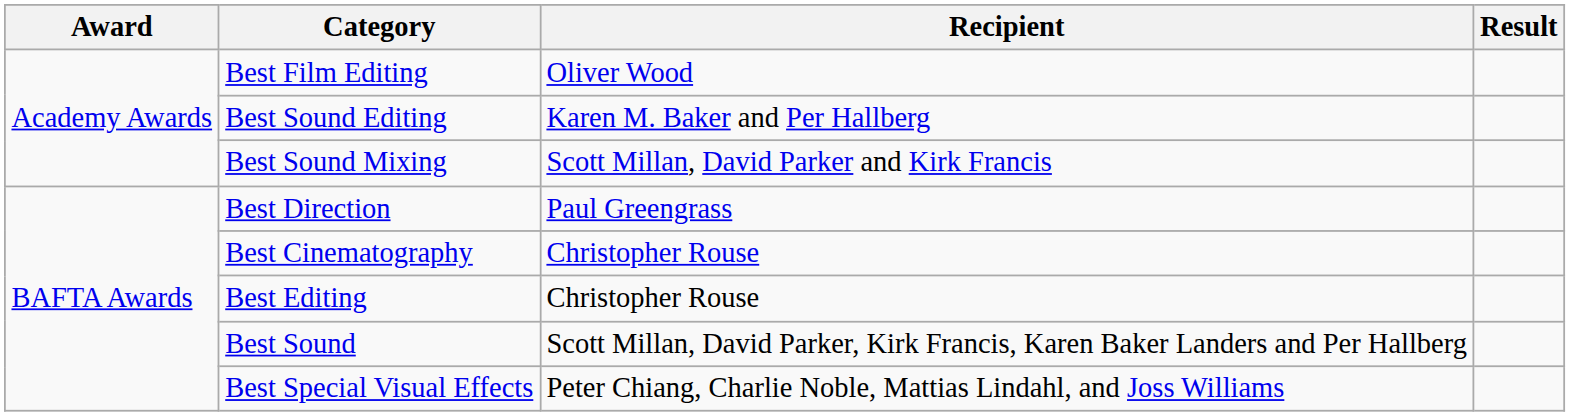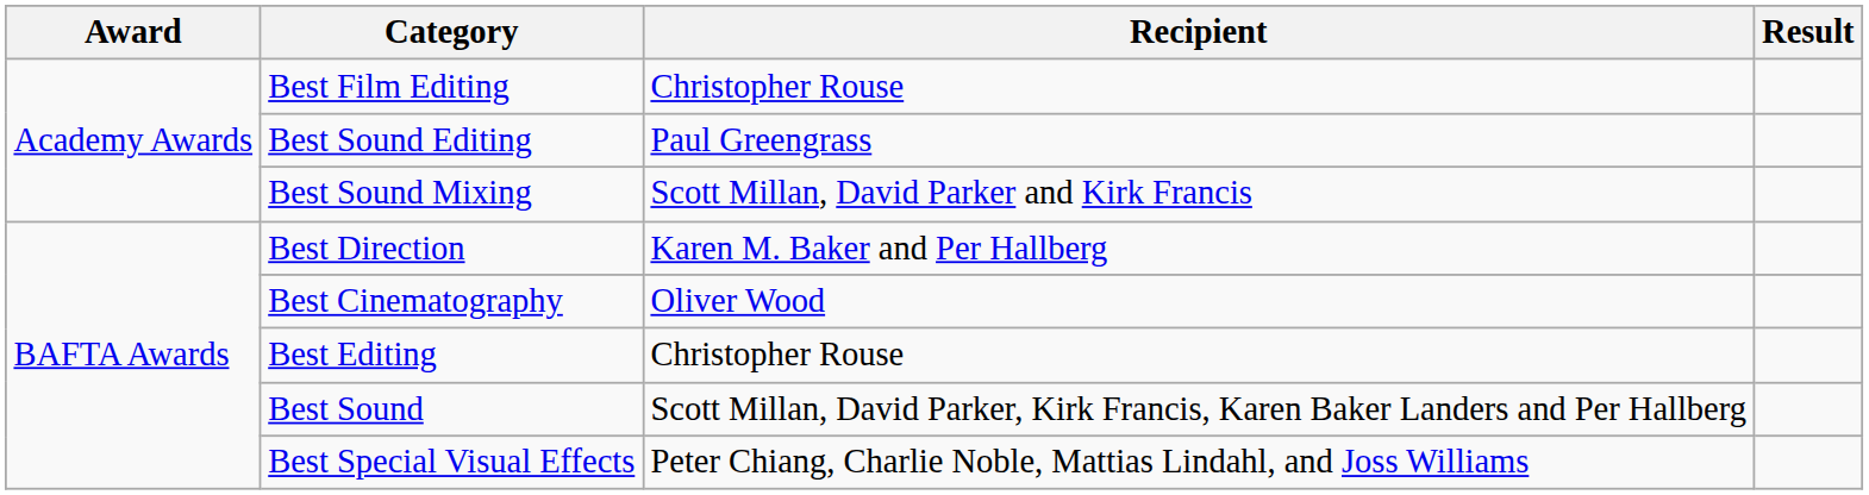Best Film Editing | Recipient: Oliver Wood -> Christopher Rouse
Best Sound Editing | Recipient: Karen M. Baker and Per Hallberg -> Paul Greengrass
Best Direction | Recipient: Paul Greengrass -> Karen M. Baker and Per Hallberg
Best Cinematography | Recipient: Christopher Rouse -> Oliver Wood
